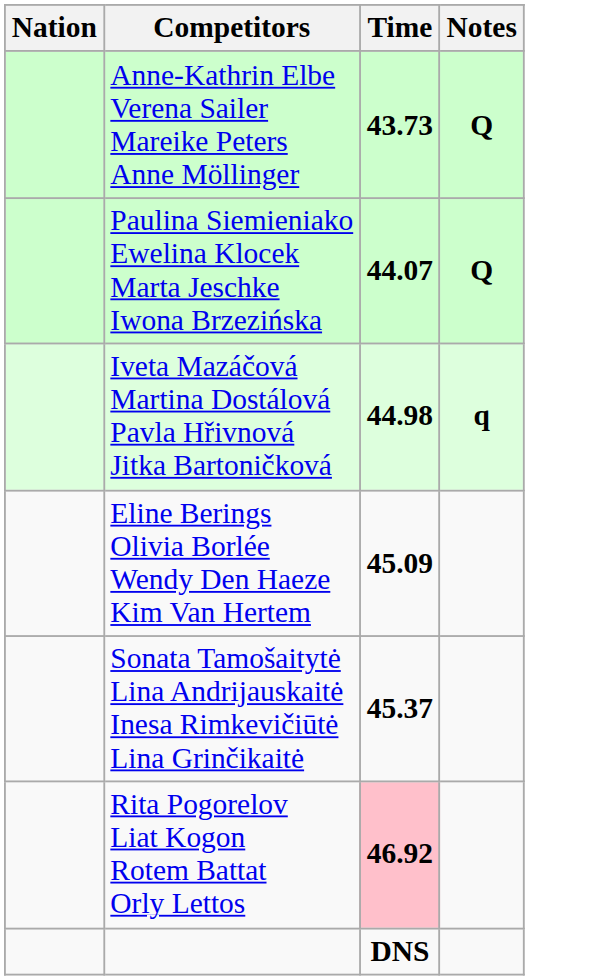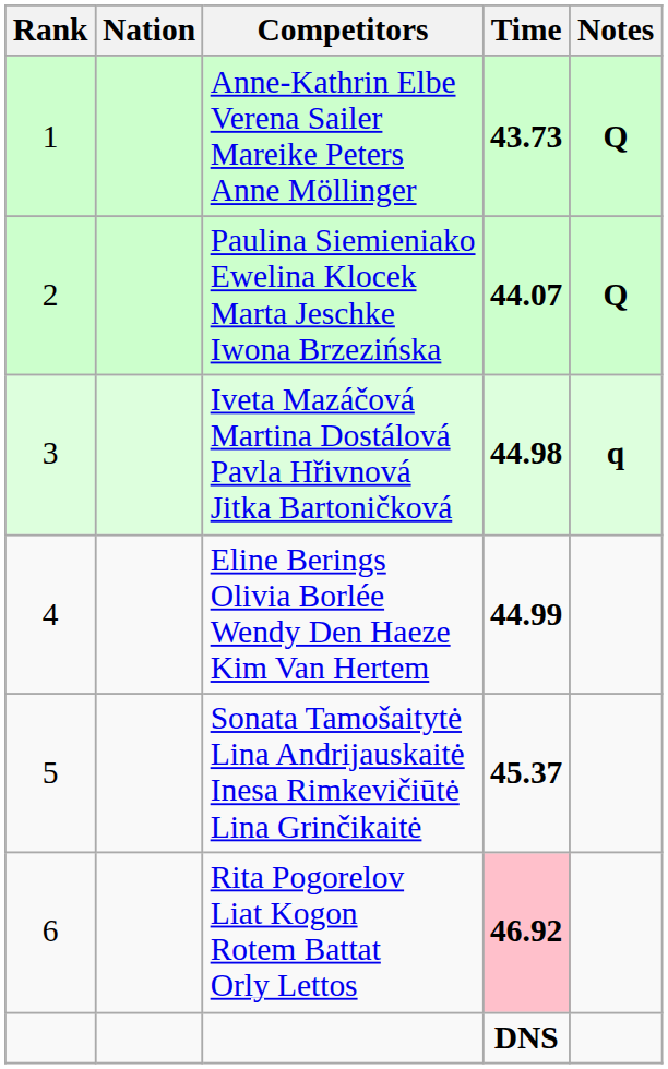+ column: Rank | 1 | 2 | 3 | 4 | 5 | 6
Eline Berings Olivia Borlée Wendy Den Haeze Kim Van Hertem | Time: 45.09 -> 44.99
